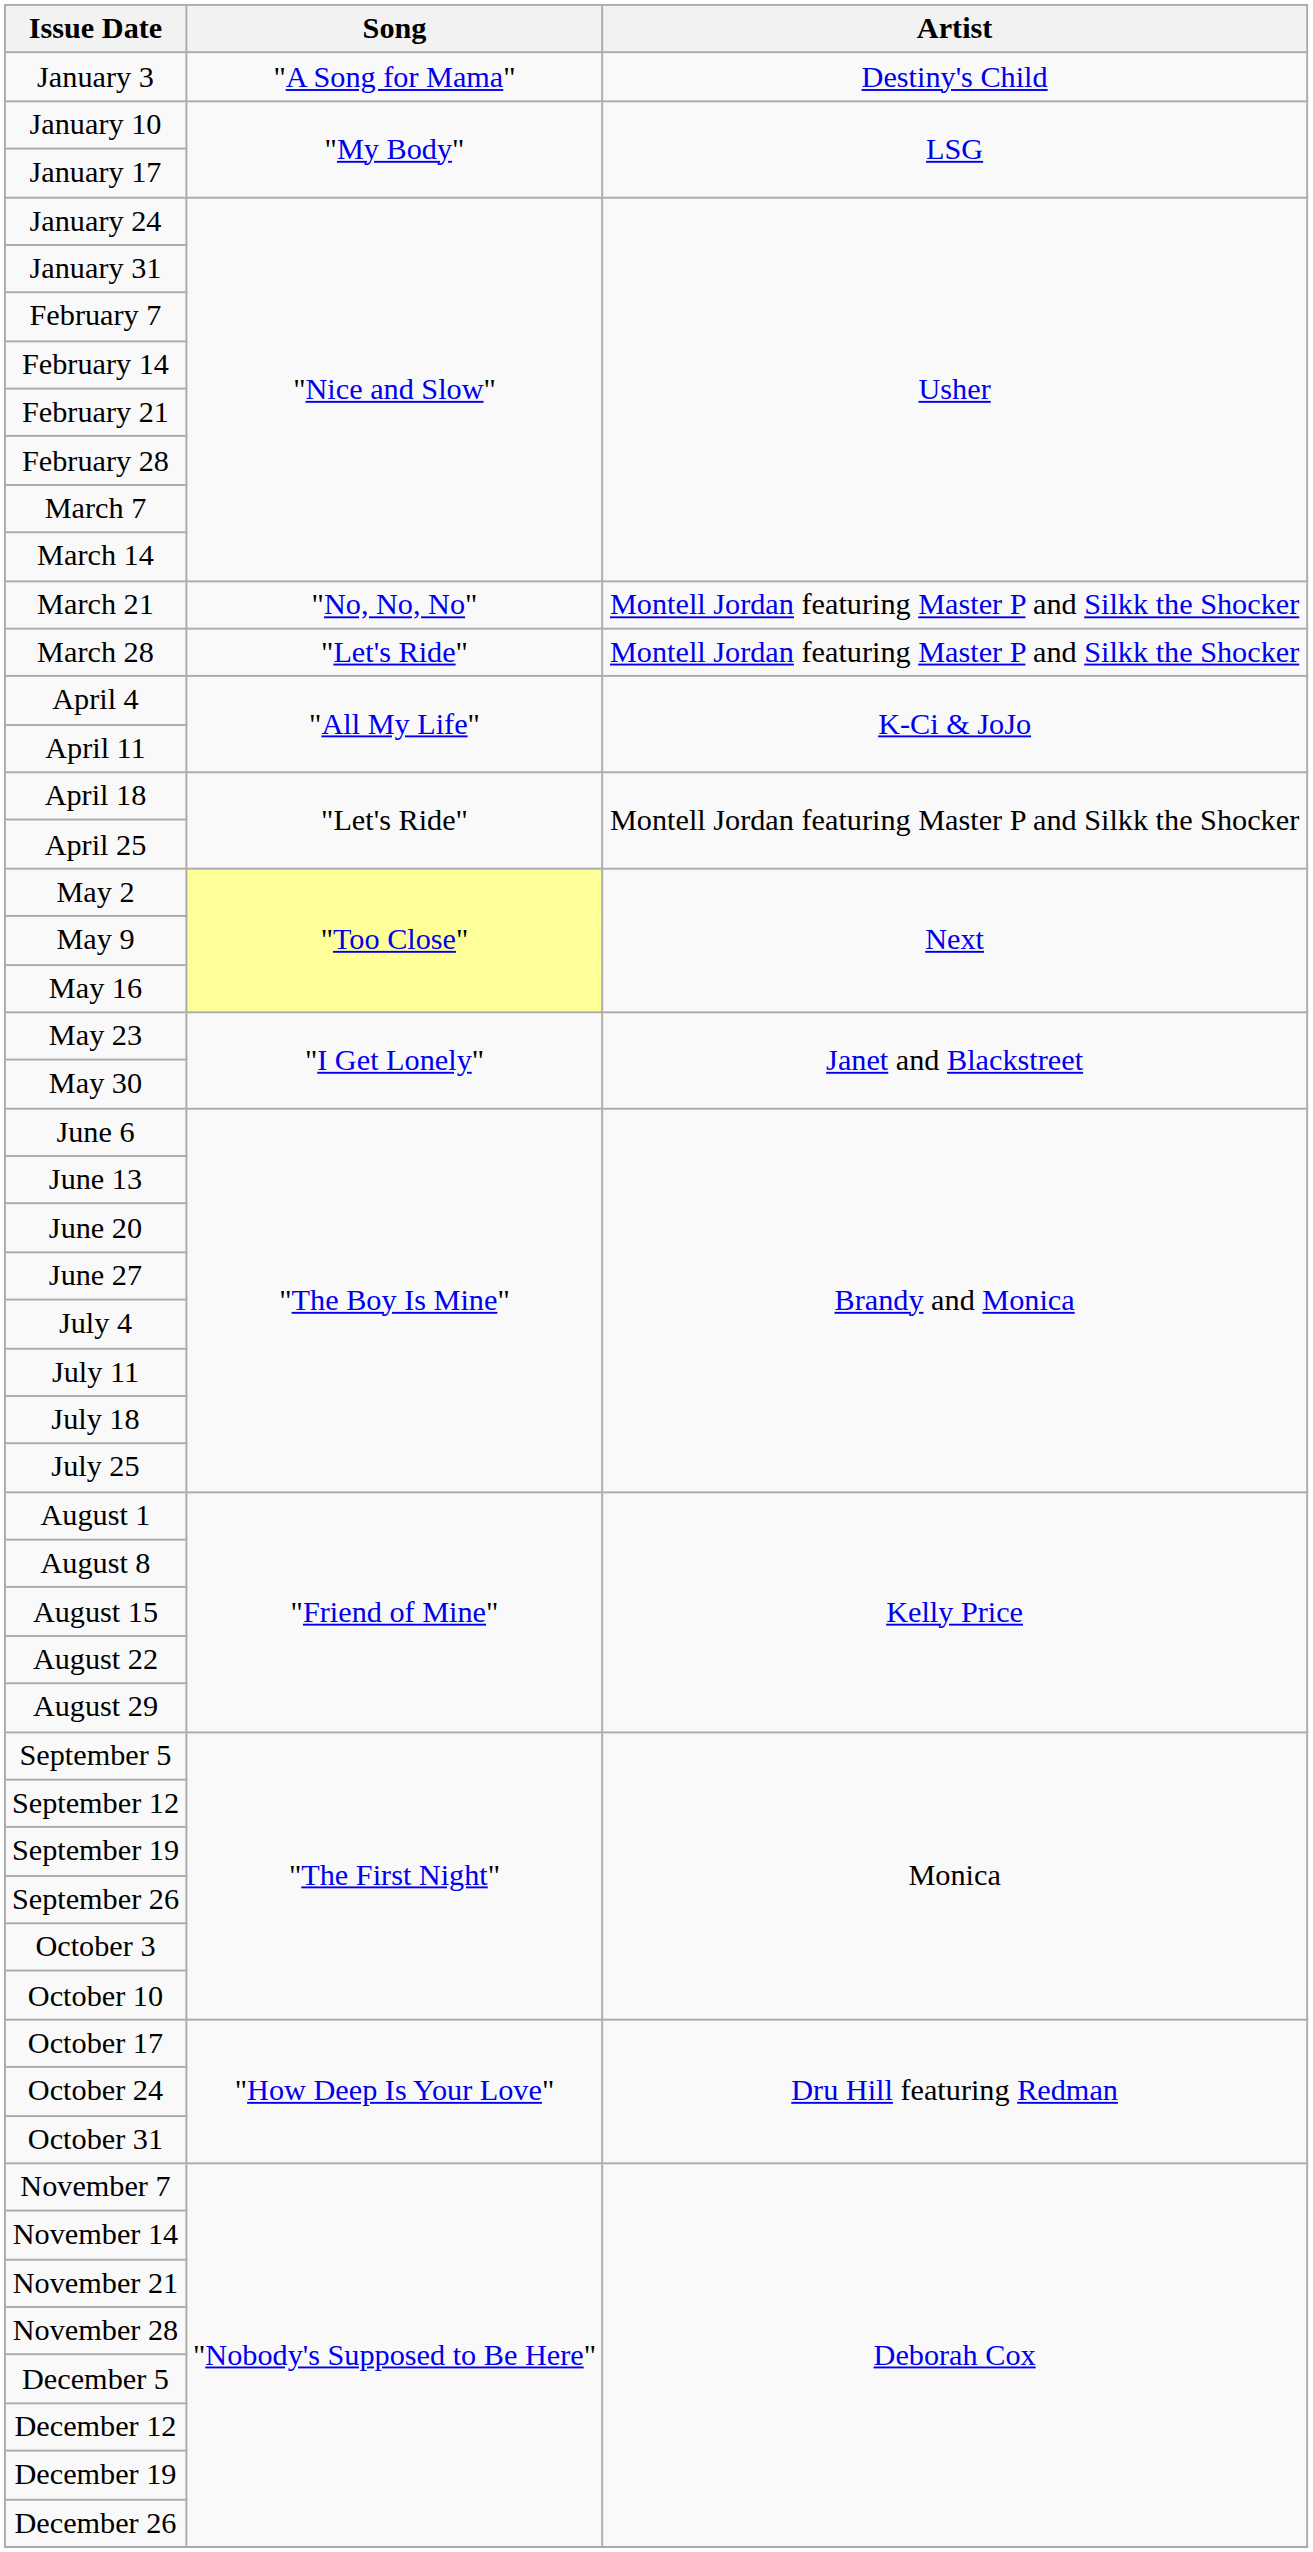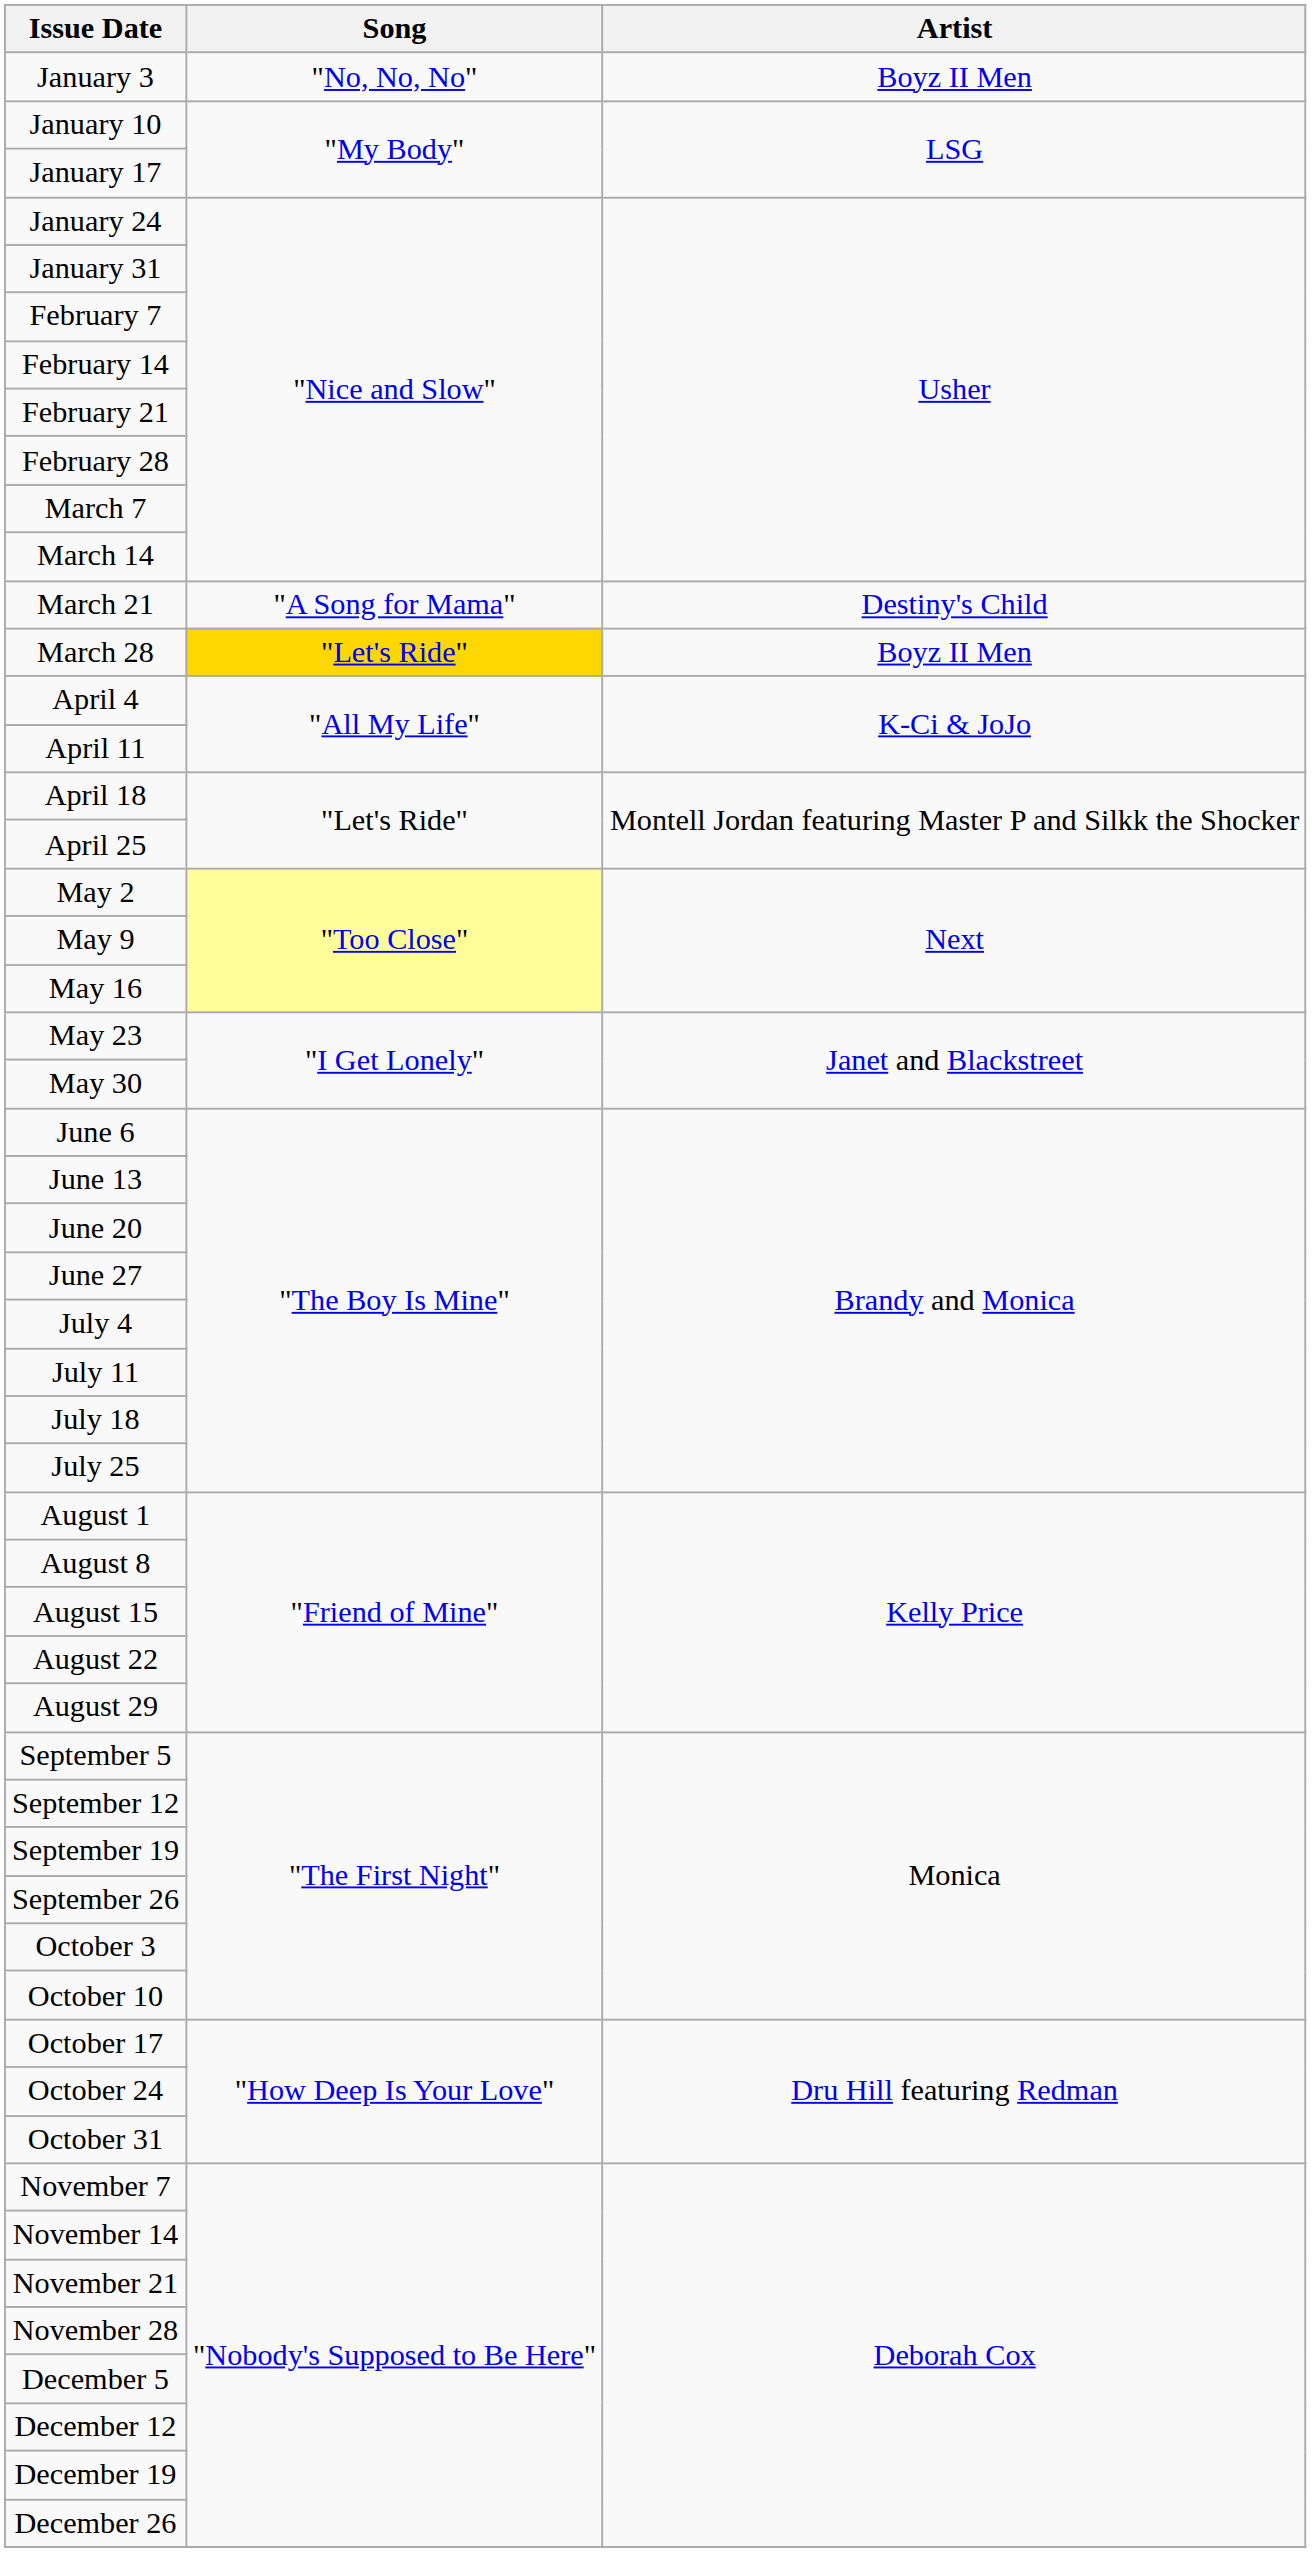January 3 | Song: "A Song for Mama" -> "No, No, No"
January 3 | Artist: Destiny's Child -> Boyz II Men
March 21 | Song: "No, No, No" -> "A Song for Mama"
March 21 | Artist: Montell Jordan featuring Master P and Silkk the Shocker -> Destiny's Child
March 28 | Song: no background -> gold background
March 28 | Artist: Montell Jordan featuring Master P and Silkk the Shocker -> Boyz II Men
